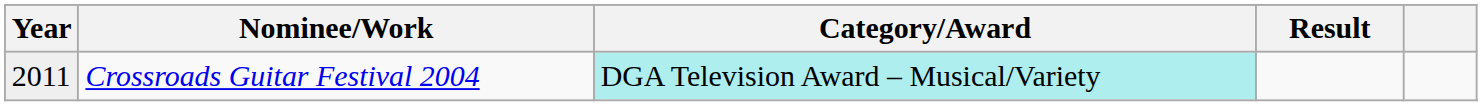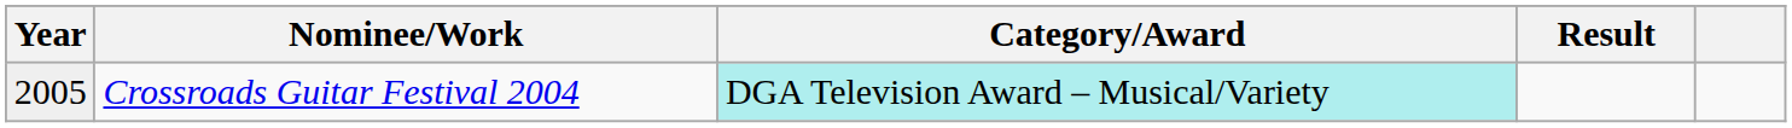Crossroads Guitar Festival 2004 | Year: 2011 -> 2005
